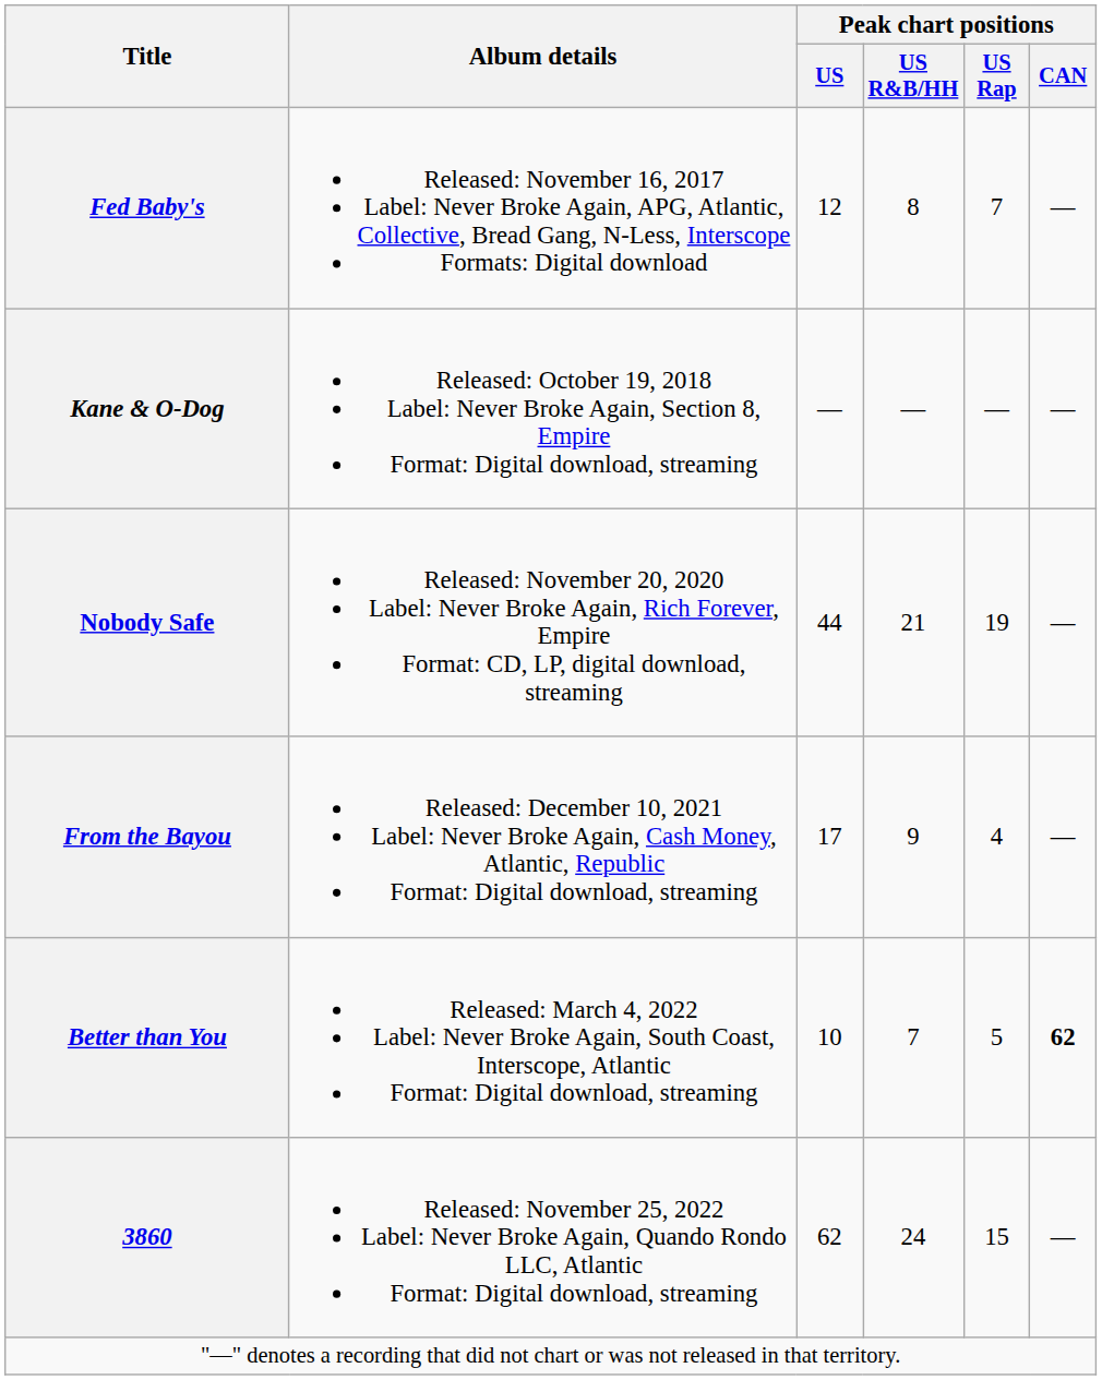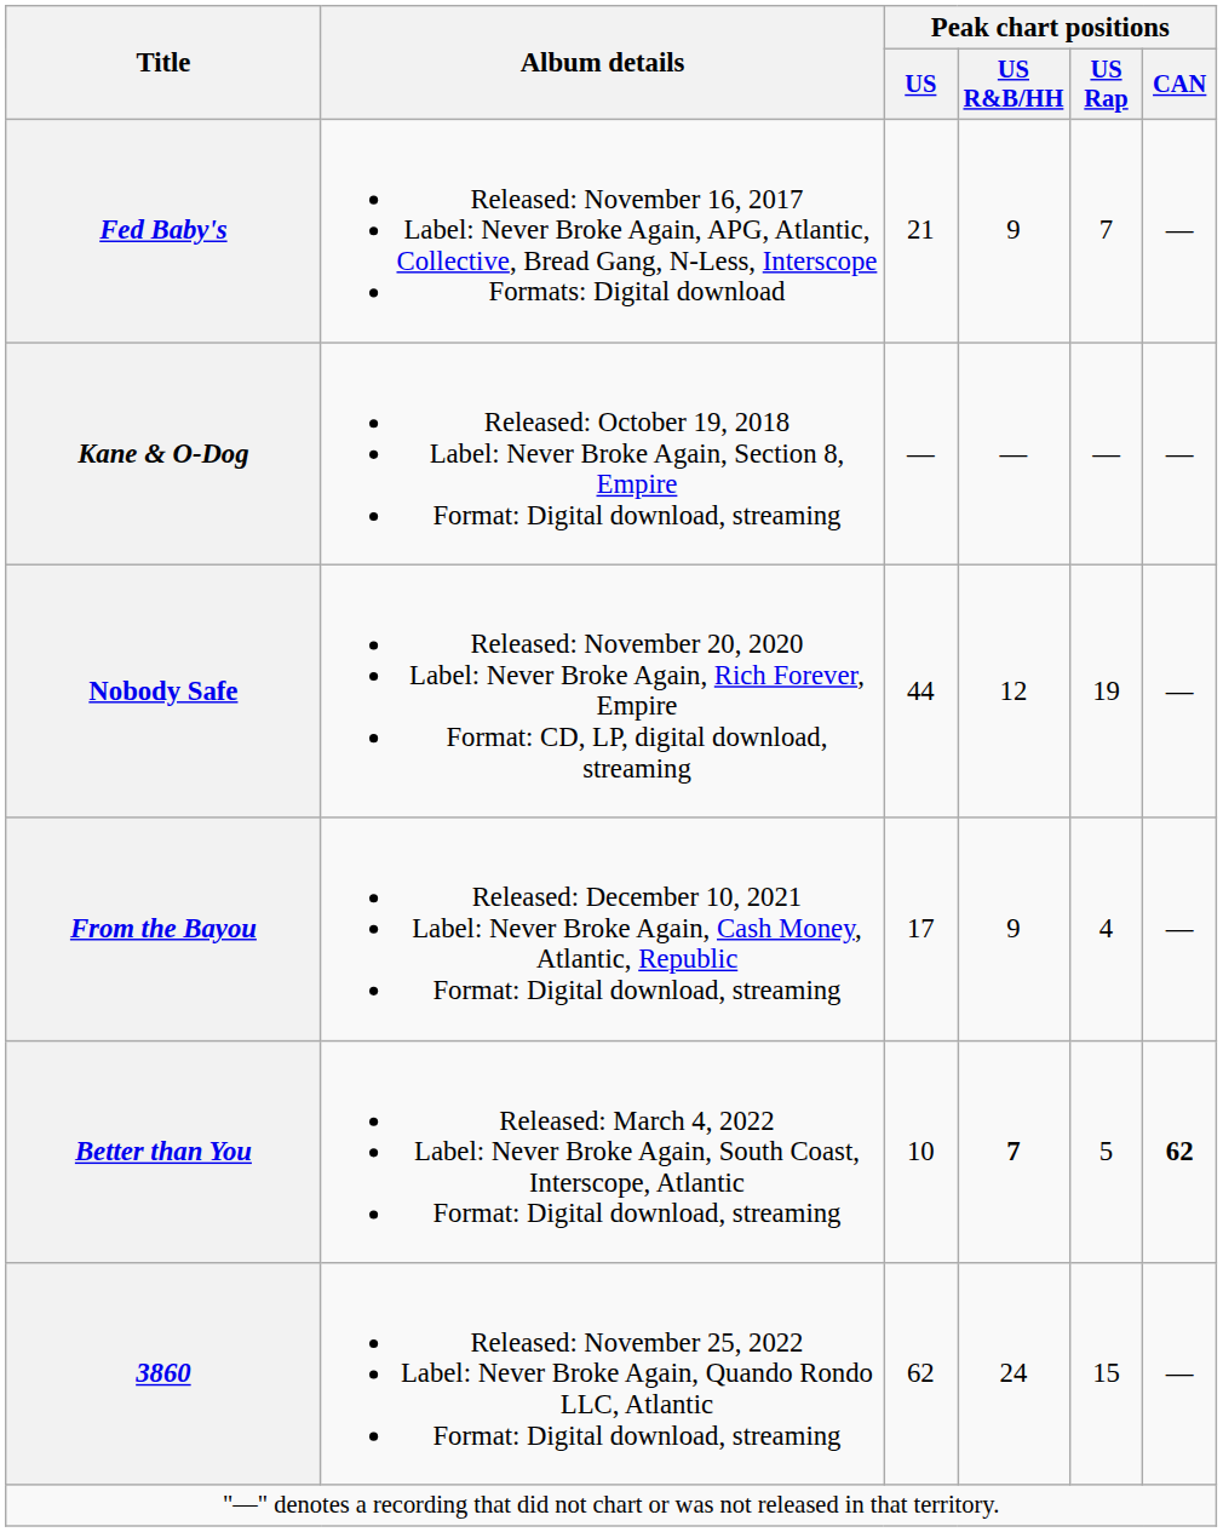Fed Baby's | Peak chart positions / US: 12 -> 21
Fed Baby's | Peak chart positions / US R&B/HH: 8 -> 9
Nobody Safe | Peak chart positions / US R&B/HH: 21 -> 12
Better than You | Peak chart positions / US R&B/HH: normal -> bold
